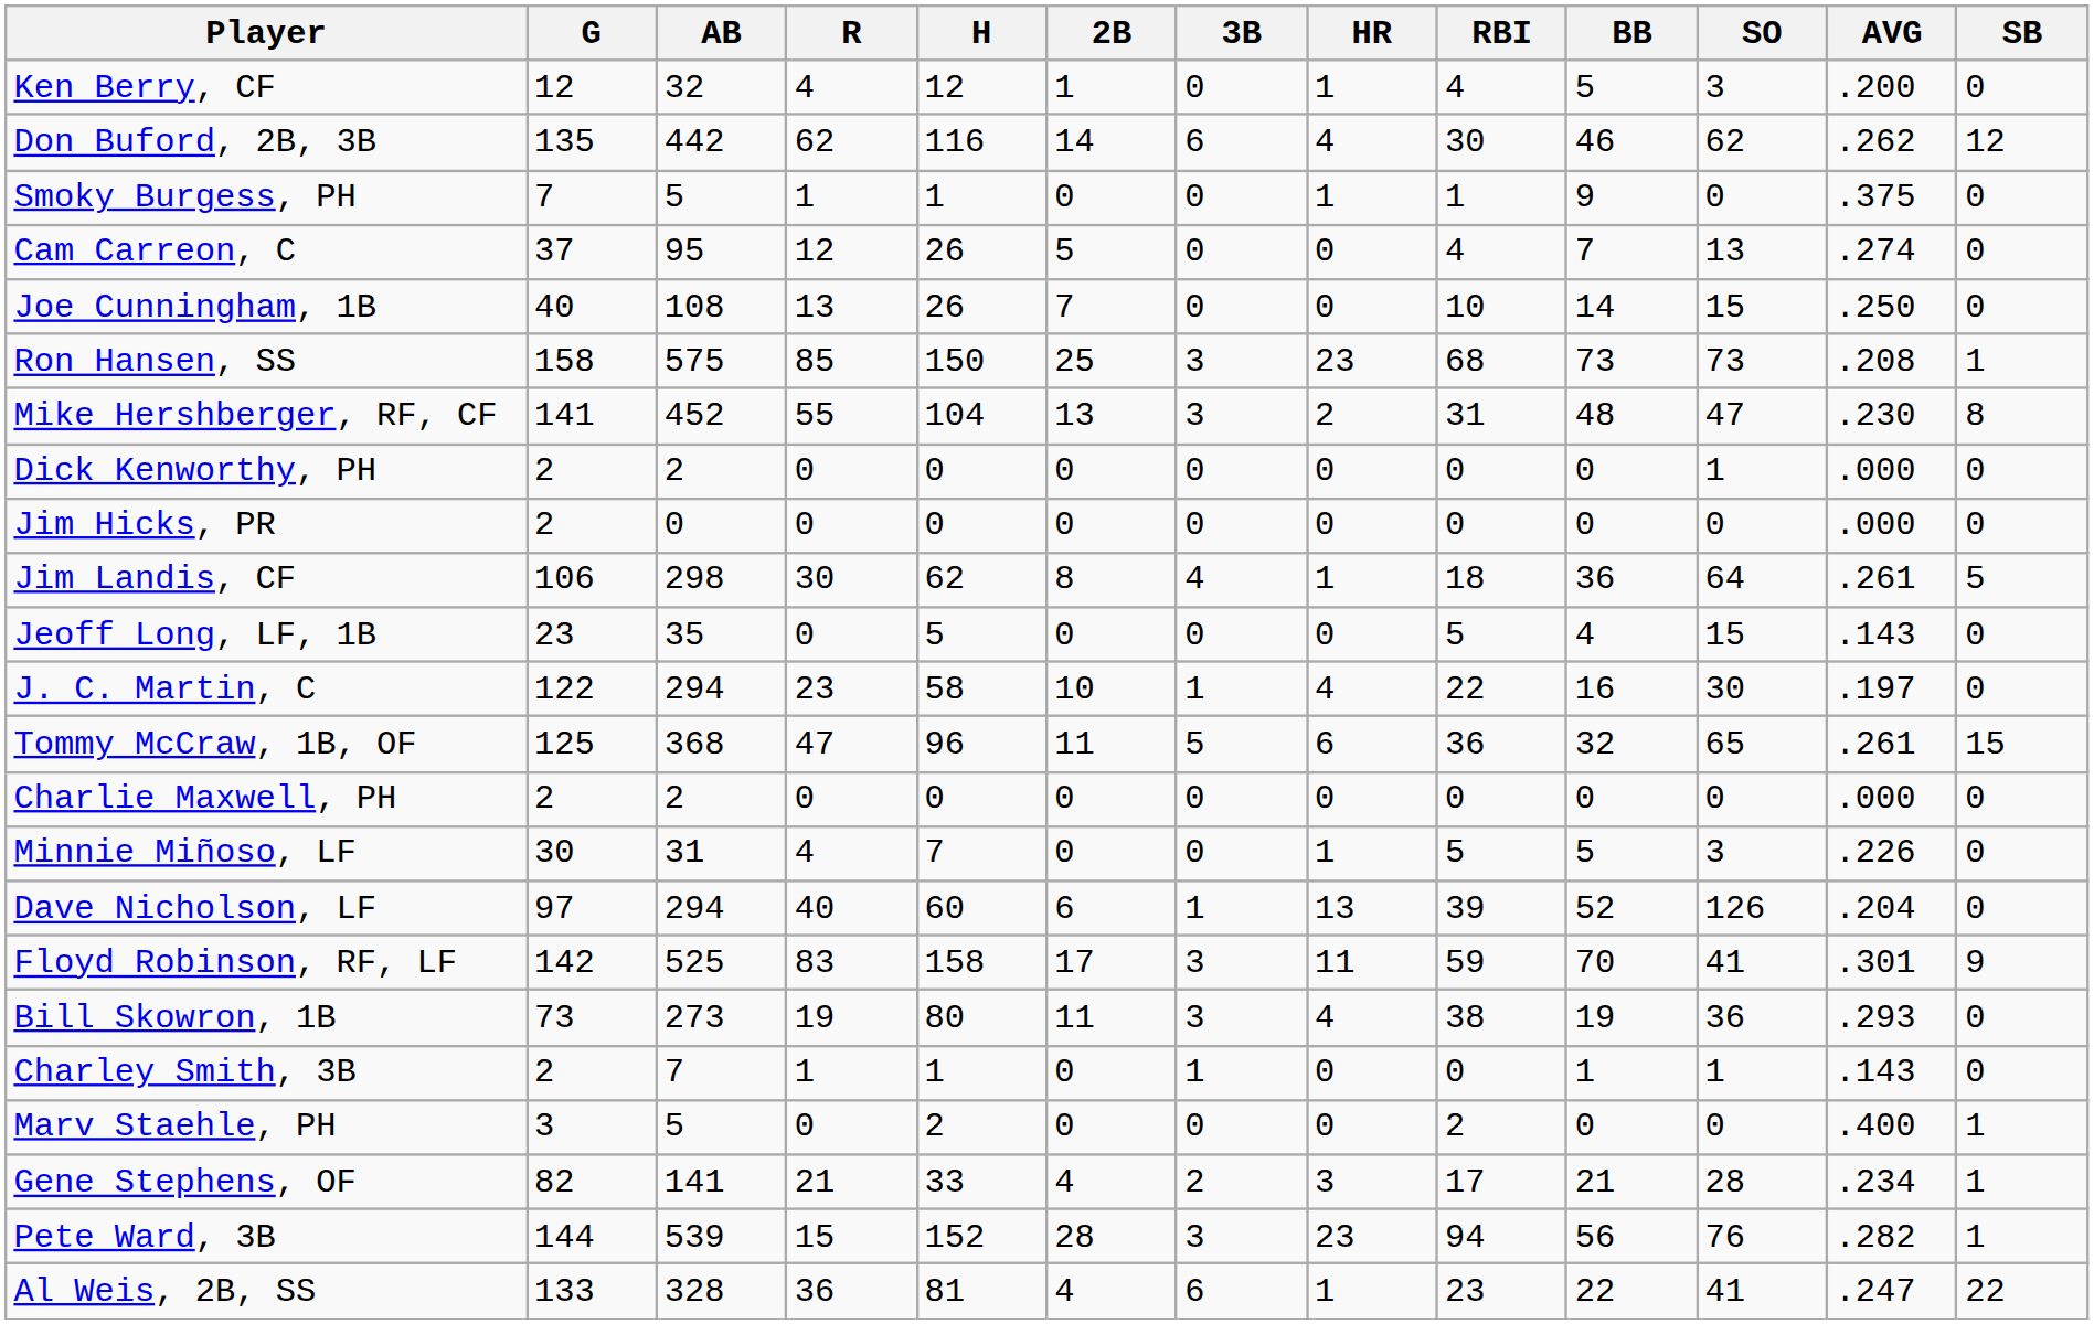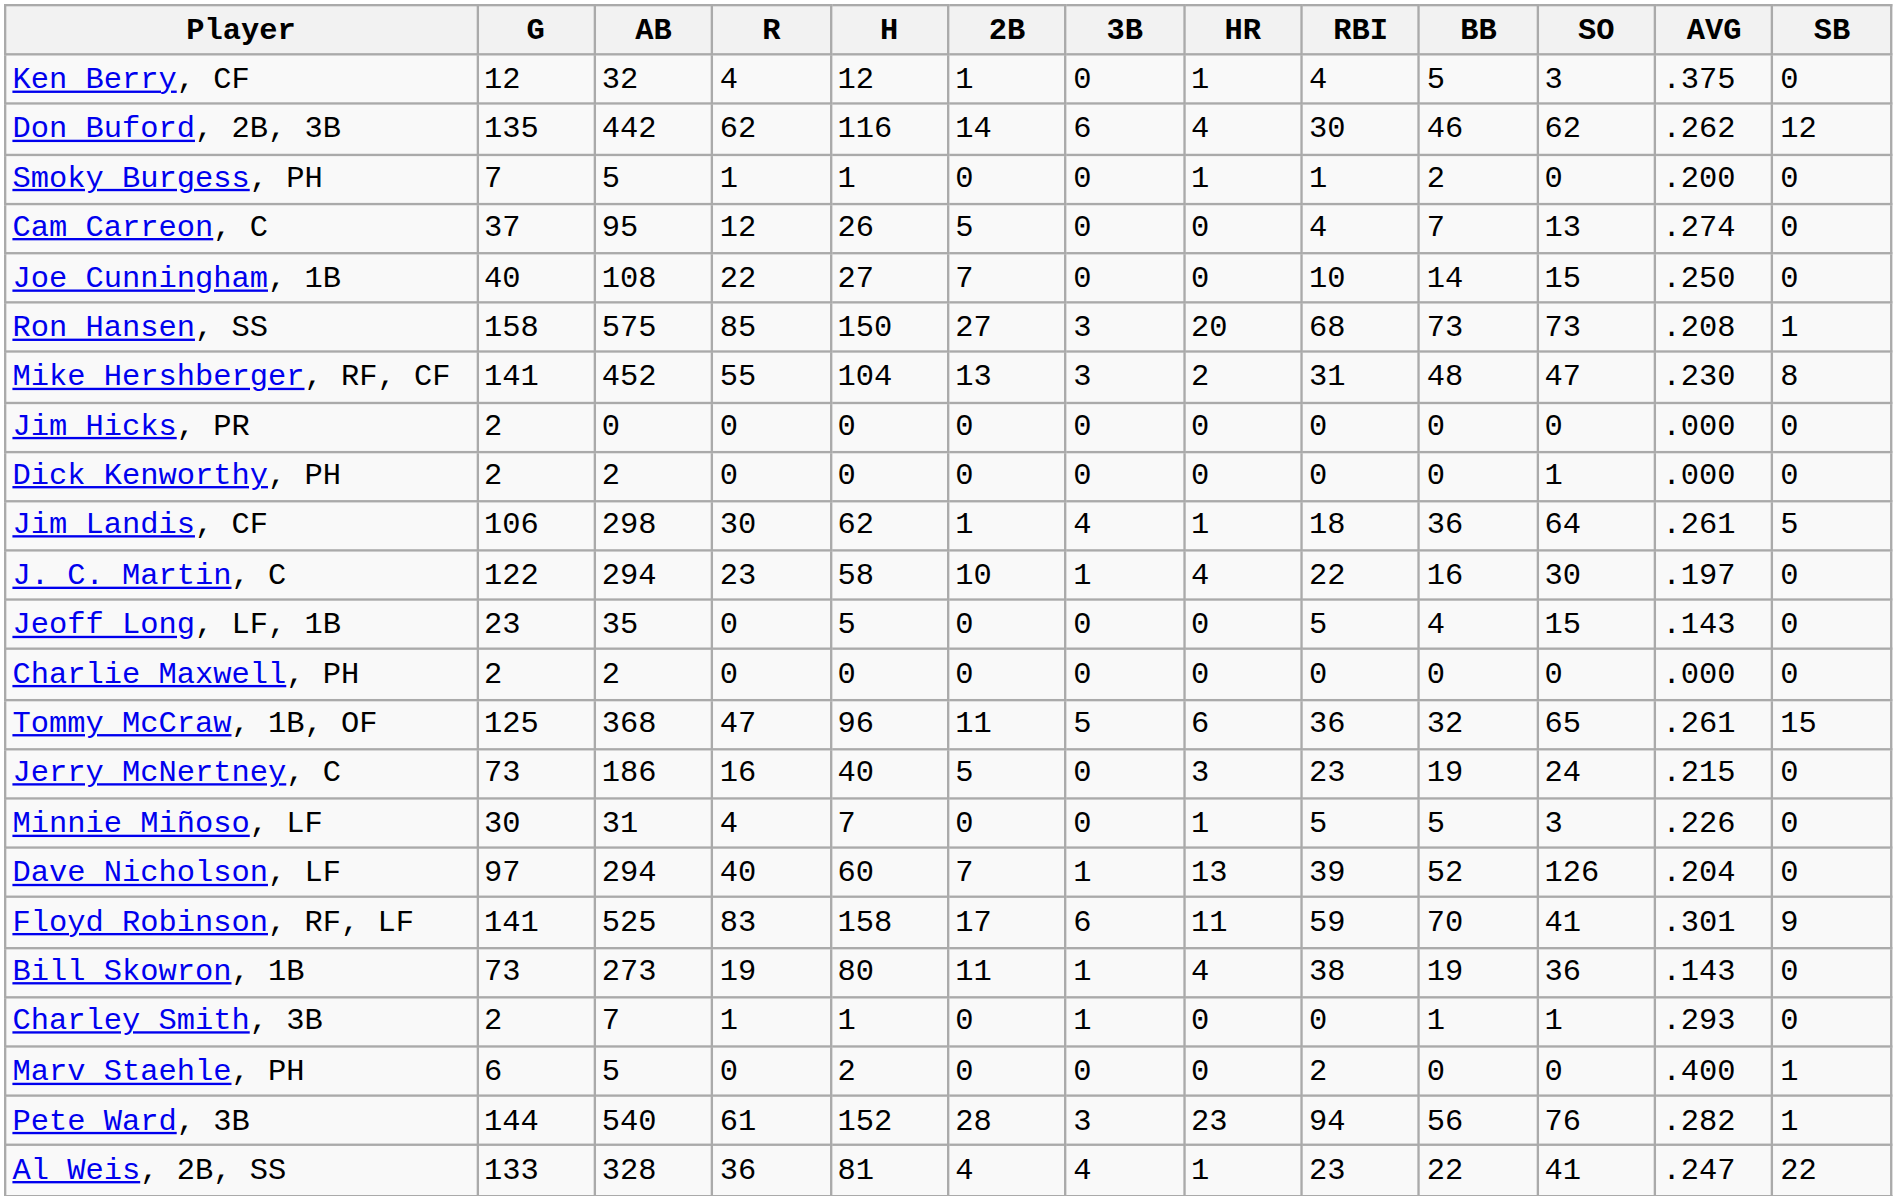Ken Berry, CF | AVG: .200 -> .375
Smoky Burgess, PH | BB: 9 -> 2
Smoky Burgess, PH | AVG: .375 -> .200
Joe Cunningham, 1B | R: 13 -> 22
Joe Cunningham, 1B | H: 26 -> 27
Ron Hansen, SS | 2B: 25 -> 27
Ron Hansen, SS | HR: 23 -> 20
rows swapped: Jim Hicks, PR <-> Dick Kenworthy, PH
Jim Landis, CF | 2B: 8 -> 1
rows swapped: Jeoff Long, LF, 1B <-> J. C. Martin, C
rows swapped: Charlie Maxwell, PH <-> Tommy McCraw, 1B, OF
+ row: Jerry McNertney, C | 73 | 186 | 16 | 40 | 5 | 0 | 3 | 23 | 19 | 24 | .215 | 0
Dave Nicholson, LF | 2B: 6 -> 7
Floyd Robinson, RF, LF | G: 142 -> 141
Floyd Robinson, RF, LF | 3B: 3 -> 6
Bill Skowron, 1B | 3B: 3 -> 1
Bill Skowron, 1B | AVG: .293 -> .143
Charley Smith, 3B | AVG: .143 -> .293
Marv Staehle, PH | G: 3 -> 6
- row: Gene Stephens, OF | 82 | 141 | 21 | 33 | 4 | 2 | 3 | 17 | 21 | 28 | .234 | 1
Pete Ward, 3B | AB: 539 -> 540
Pete Ward, 3B | R: 15 -> 61
Al Weis, 2B, SS | 3B: 6 -> 4
